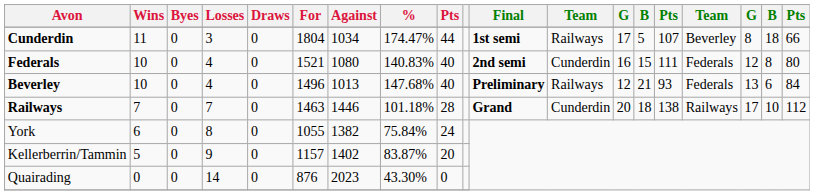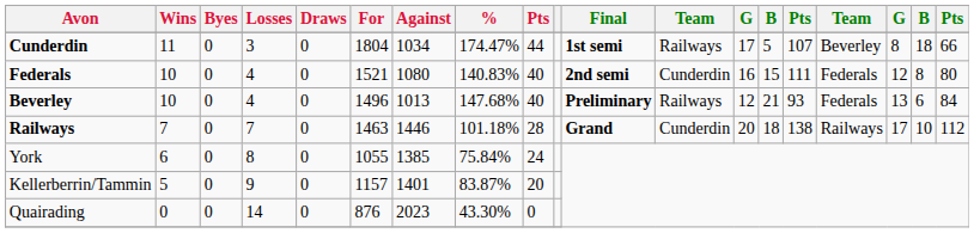York | Against: 1382 -> 1385
Kellerberrin/Tammin | Against: 1402 -> 1401
